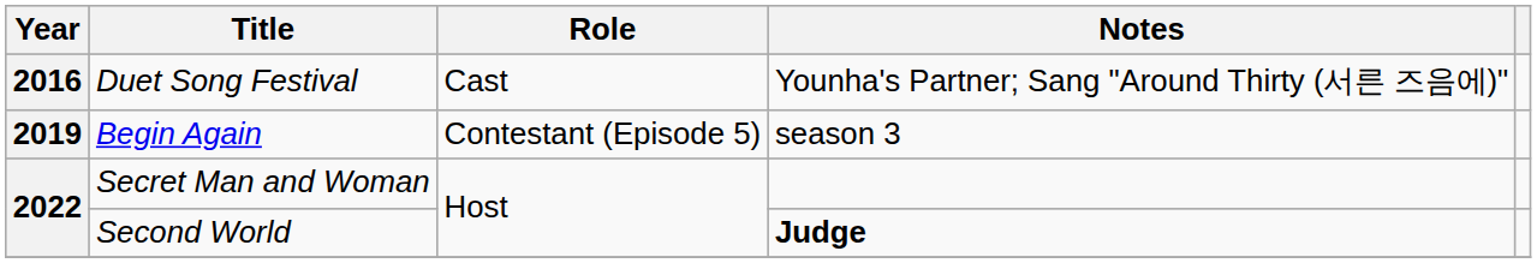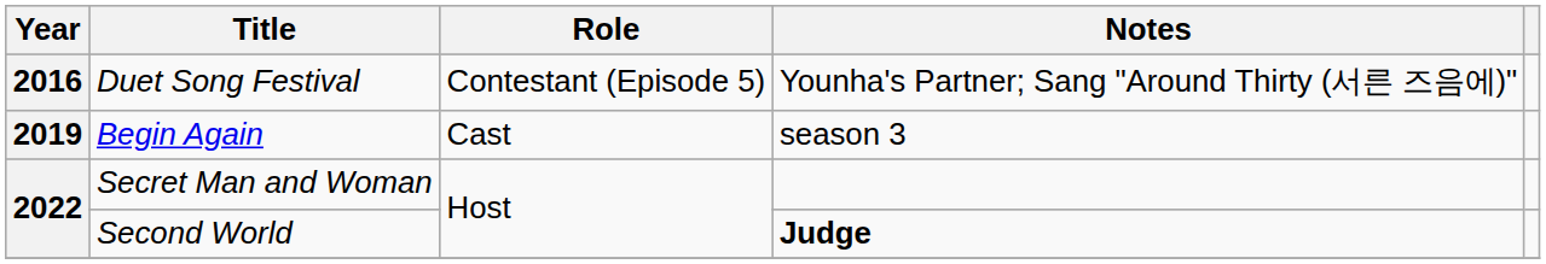Duet Song Festival | Role: Cast -> Contestant (Episode 5)
Begin Again | Role: Contestant (Episode 5) -> Cast
